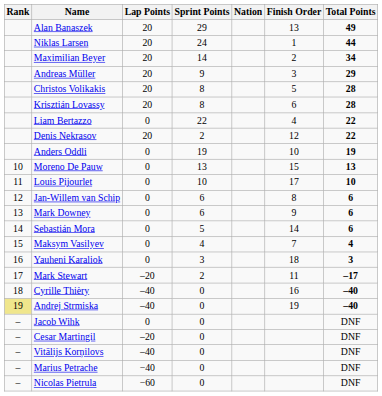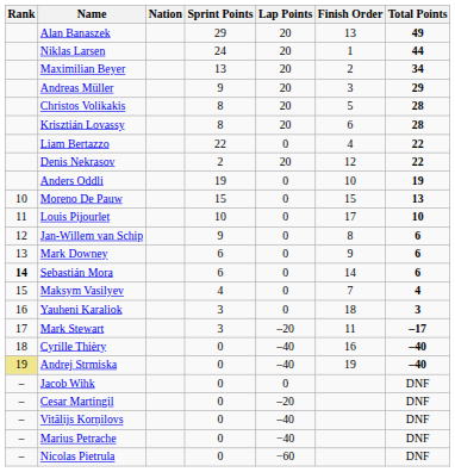columns swapped: Nation <-> Lap Points
Maximilian Beyer | Sprint Points: 14 -> 13
Moreno De Pauw | Sprint Points: 13 -> 15
Jan-Willem van Schip | Sprint Points: 6 -> 9
Sebastián Mora | Rank: normal -> bold
Sebastián Mora | Sprint Points: 5 -> 6
Mark Stewart | Sprint Points: 2 -> 3
